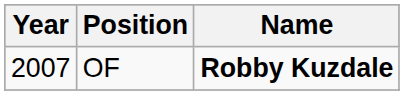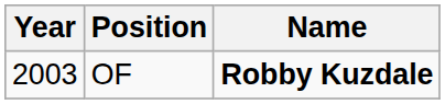OF | Year: 2007 -> 2003
